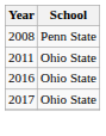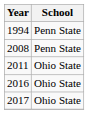+ row: 1994 | Penn State
